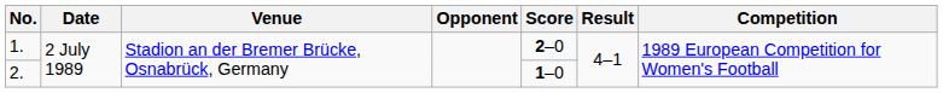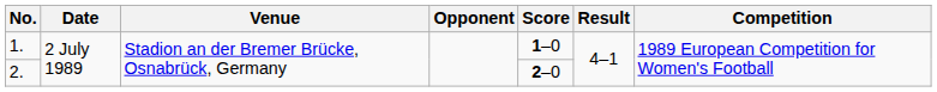1. | Score: 2–0 -> 1–0
2. | Score: 1–0 -> 2–0
